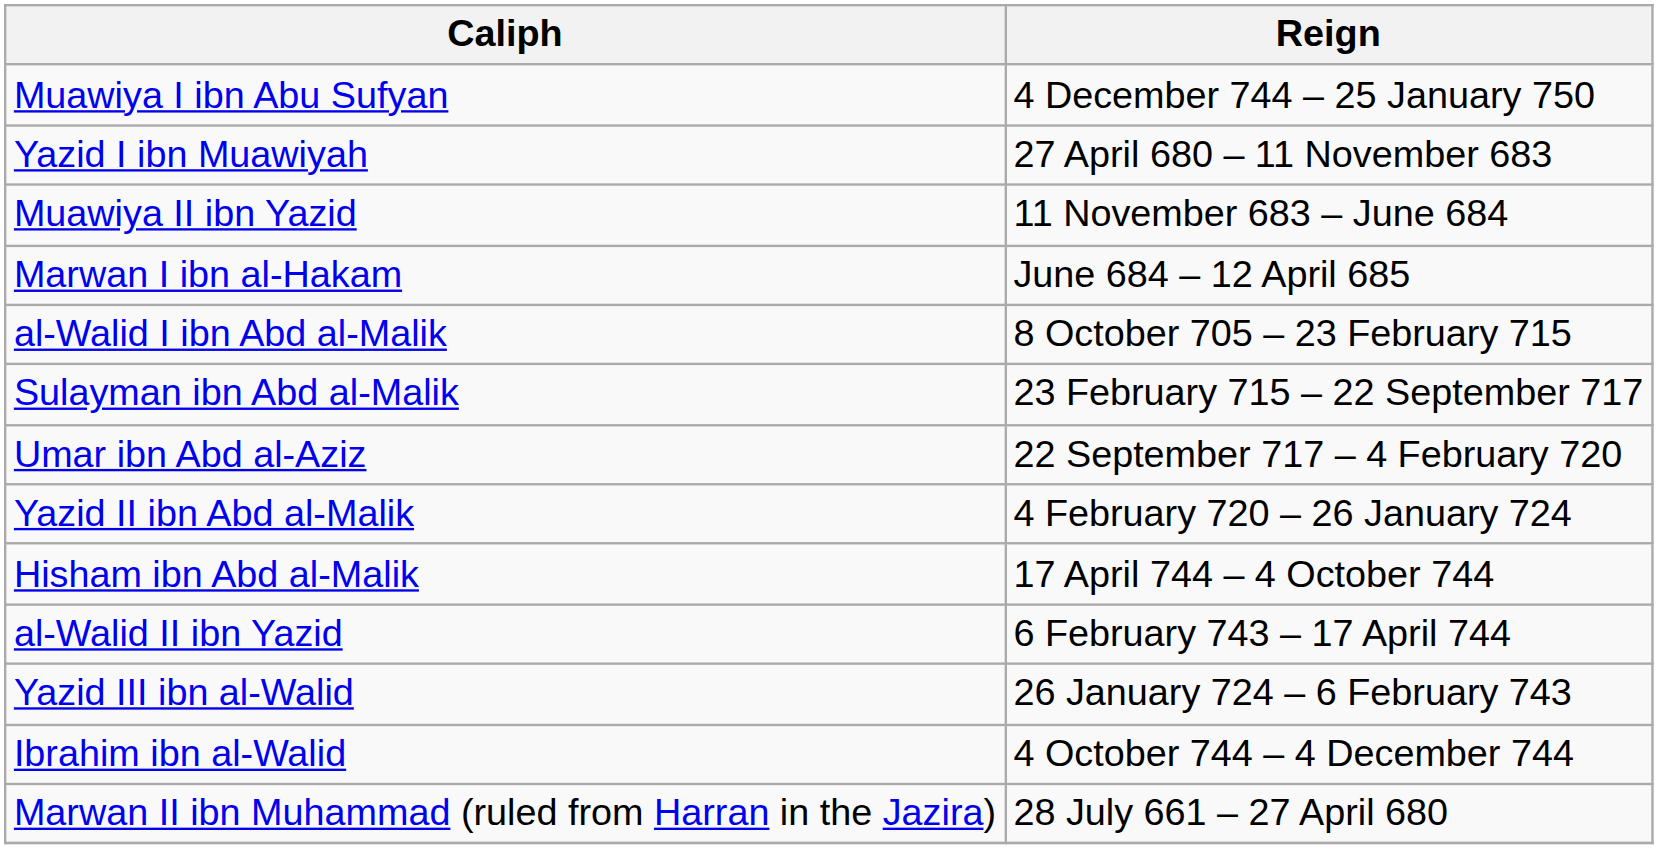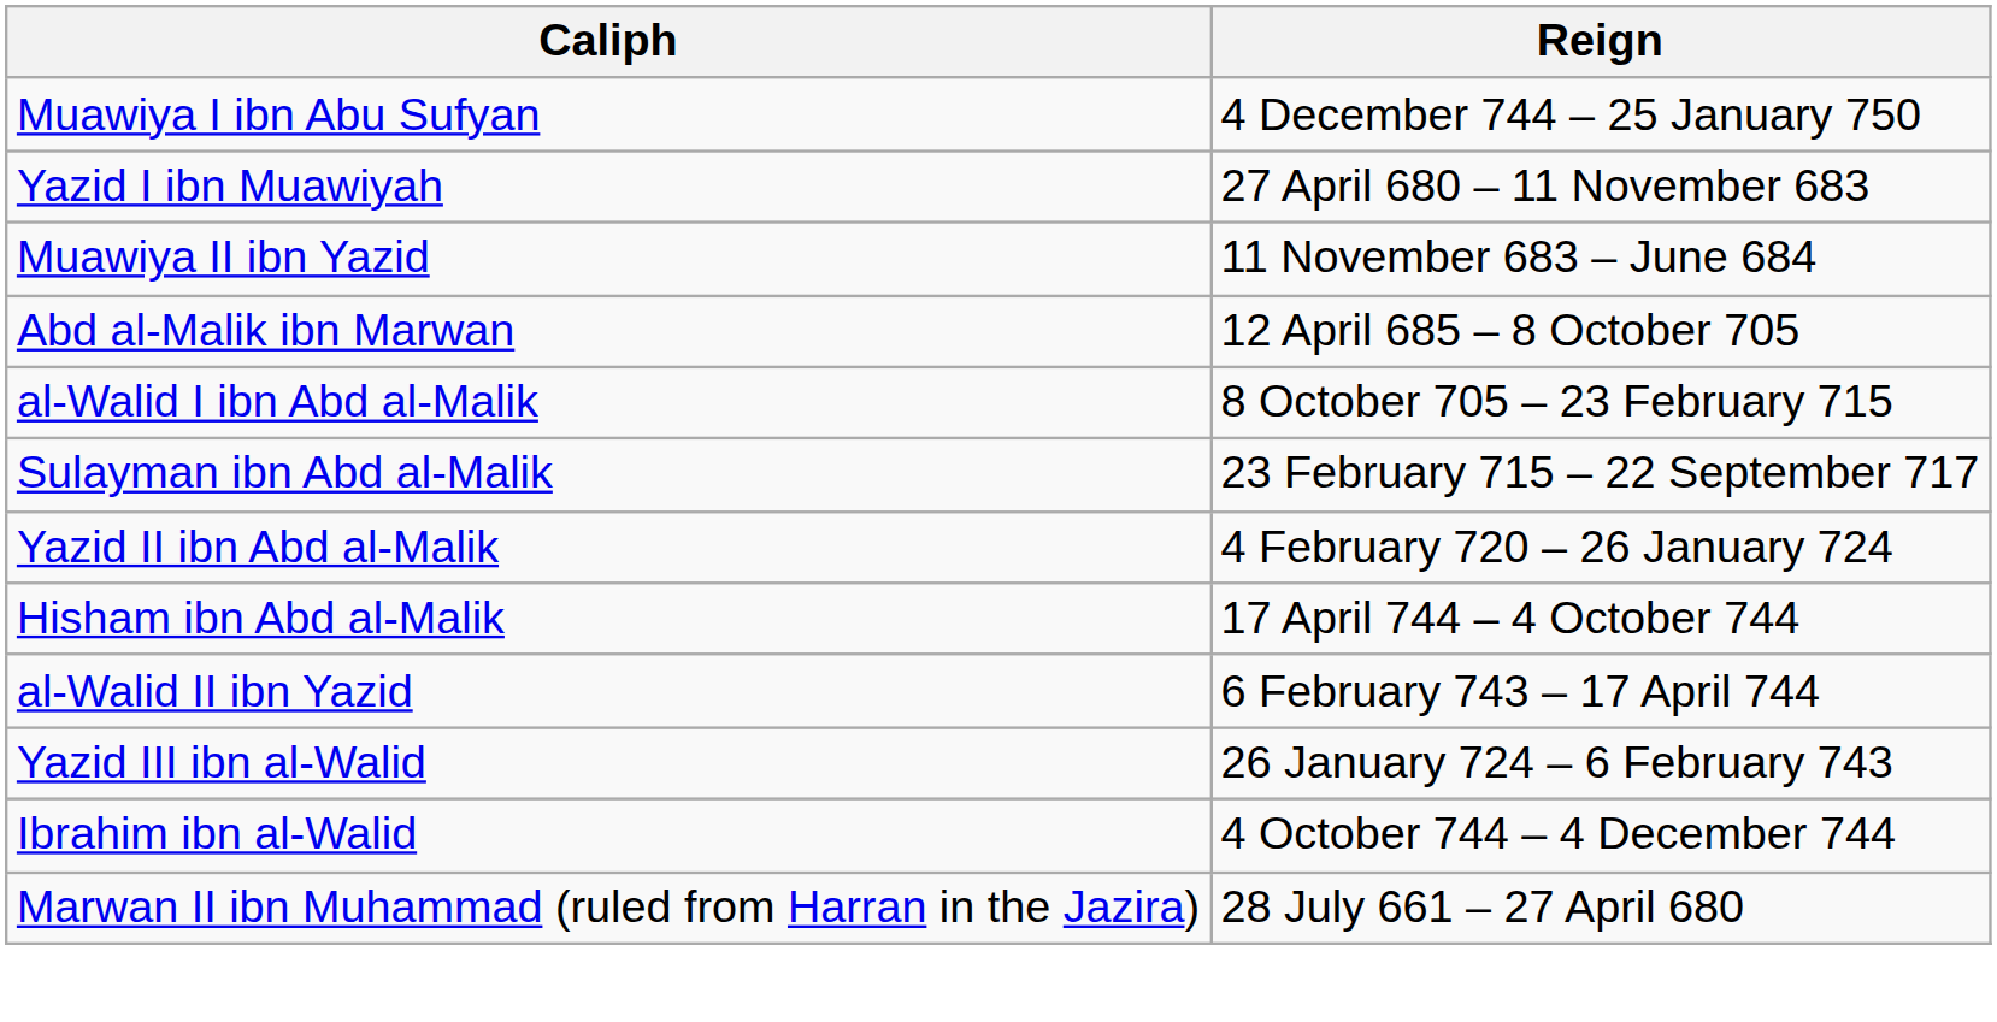- row: Marwan I ibn al-Hakam | June 684 – 12 April 685
+ row: Abd al-Malik ibn Marwan | 12 April 685 – 8 October 705
- row: Umar ibn Abd al-Aziz | 22 September 717 – 4 February 720
